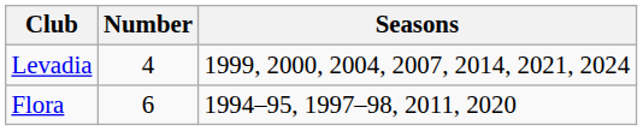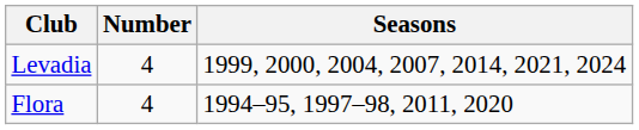Flora | Number: 6 -> 4
